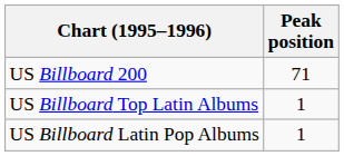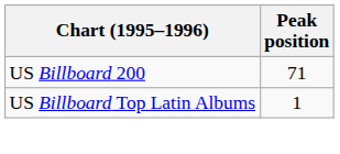- row: US Billboard Latin Pop Albums | 1
